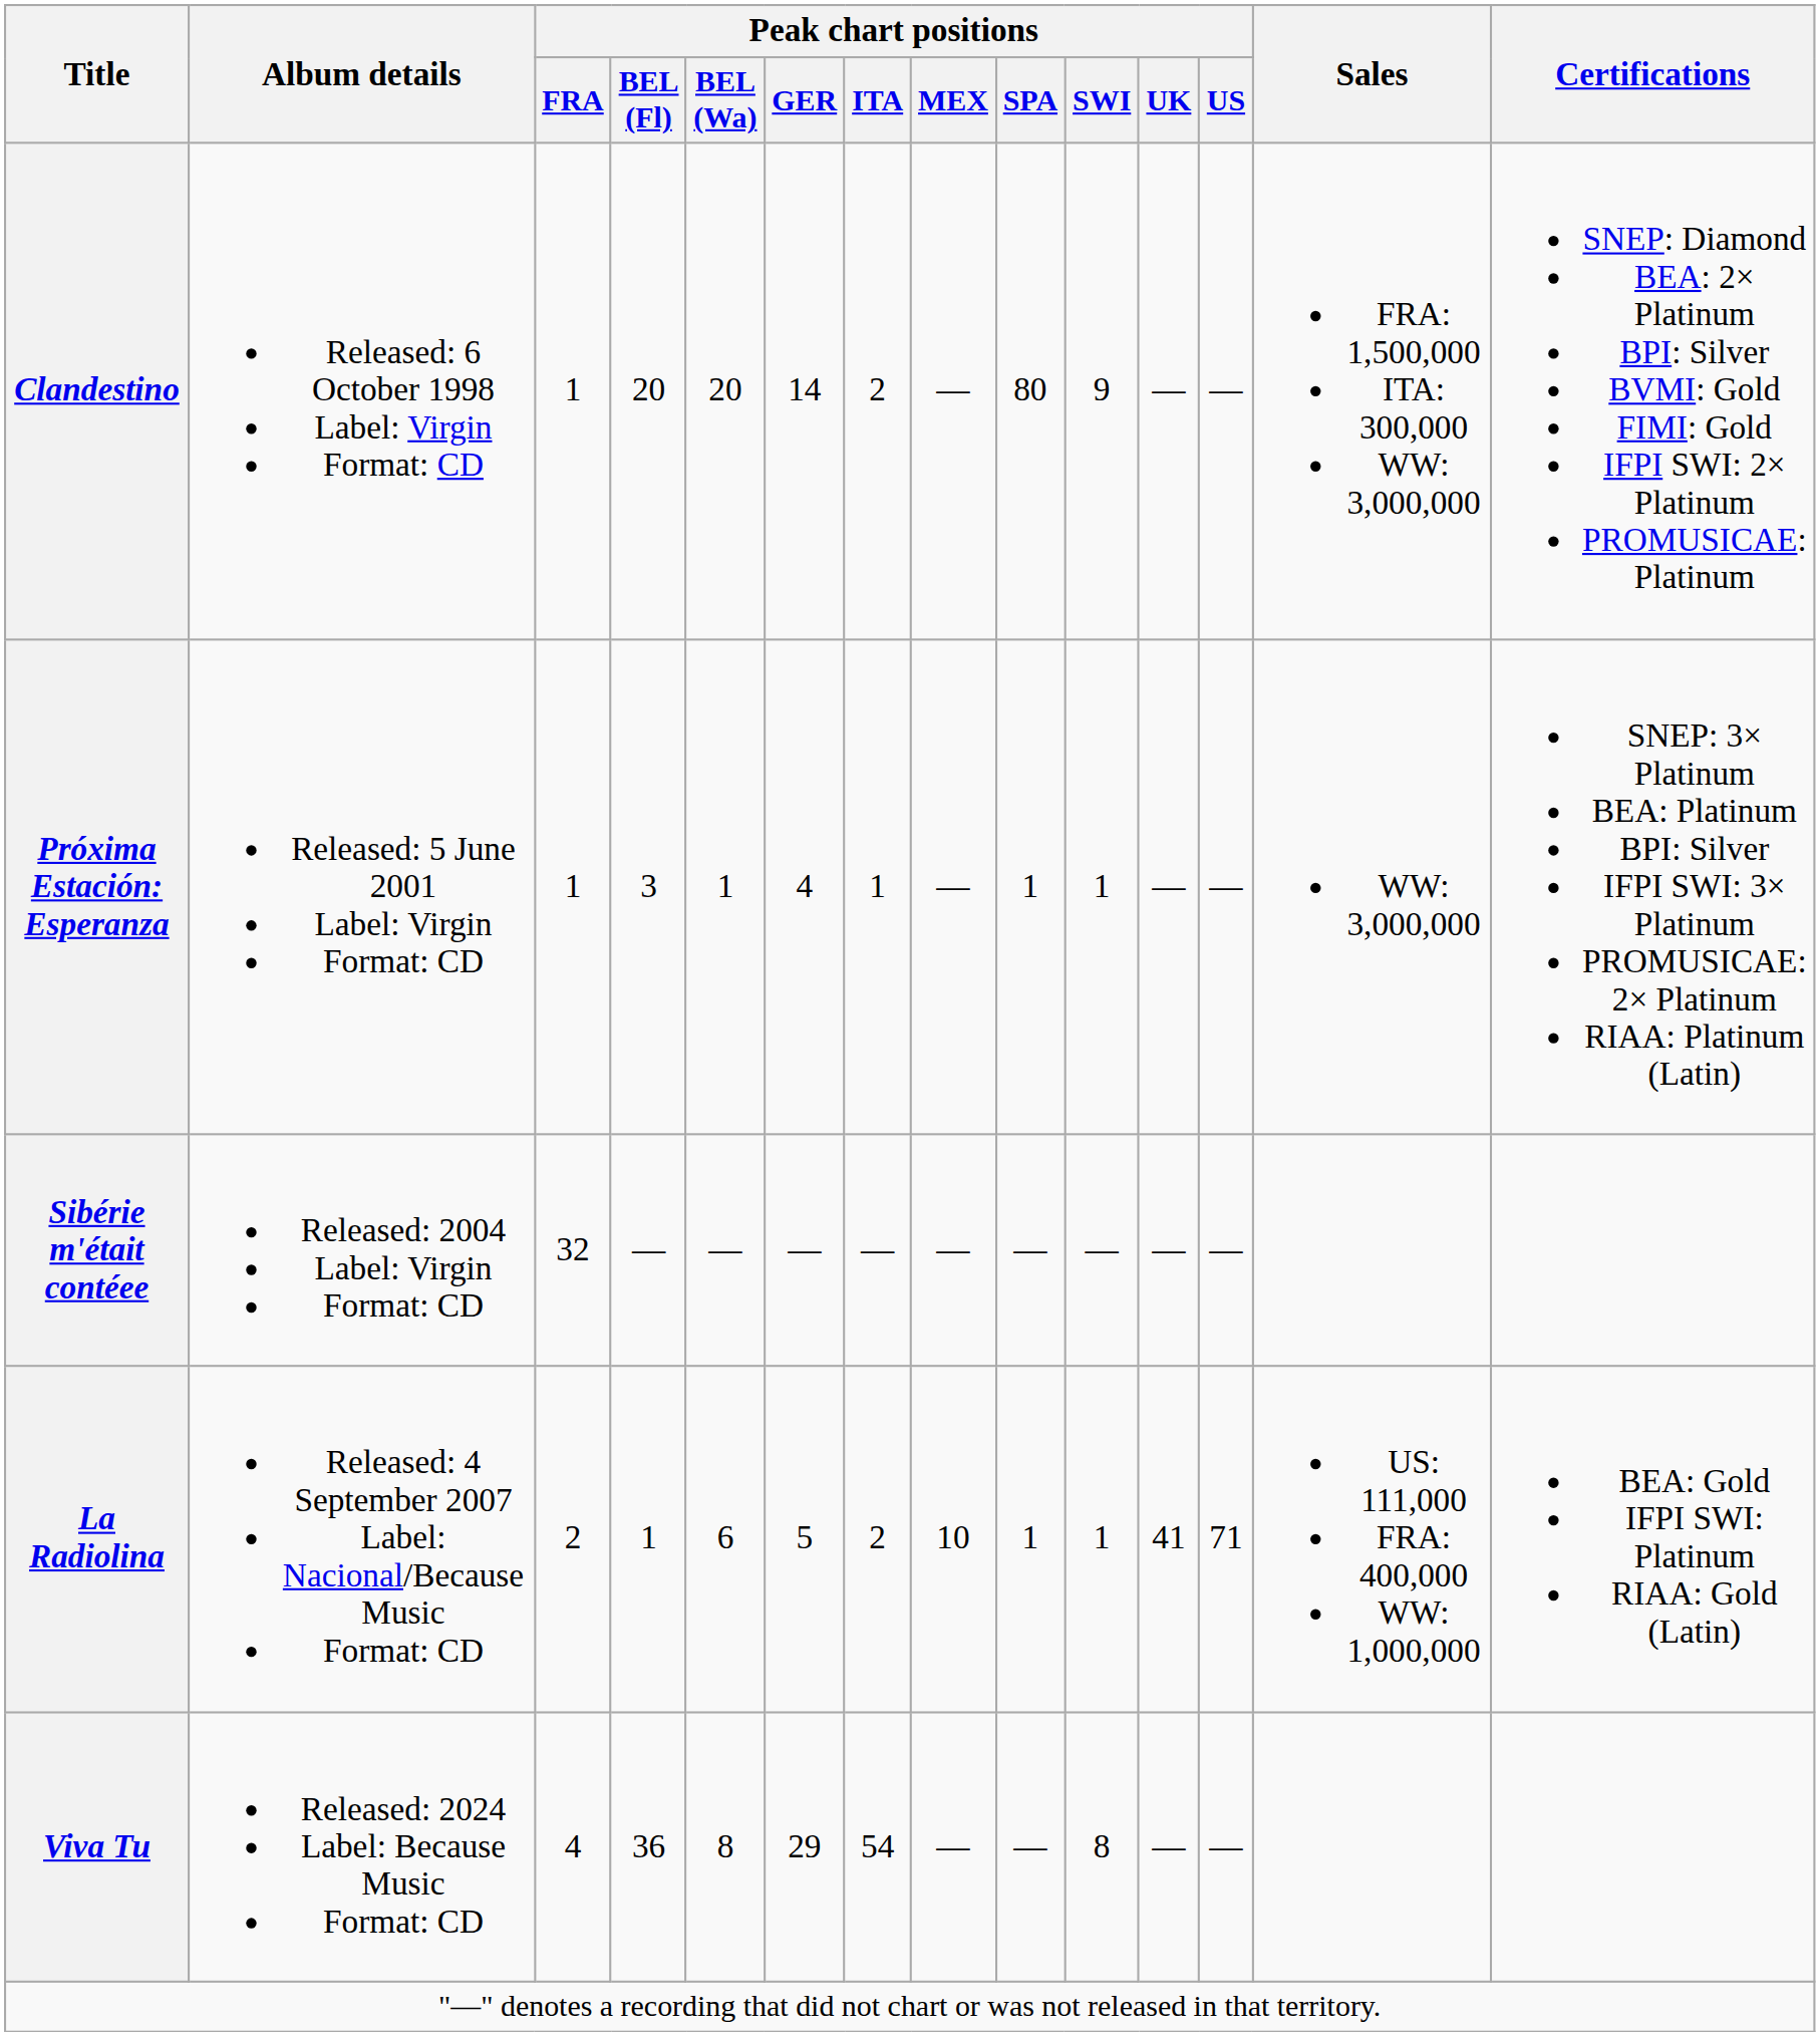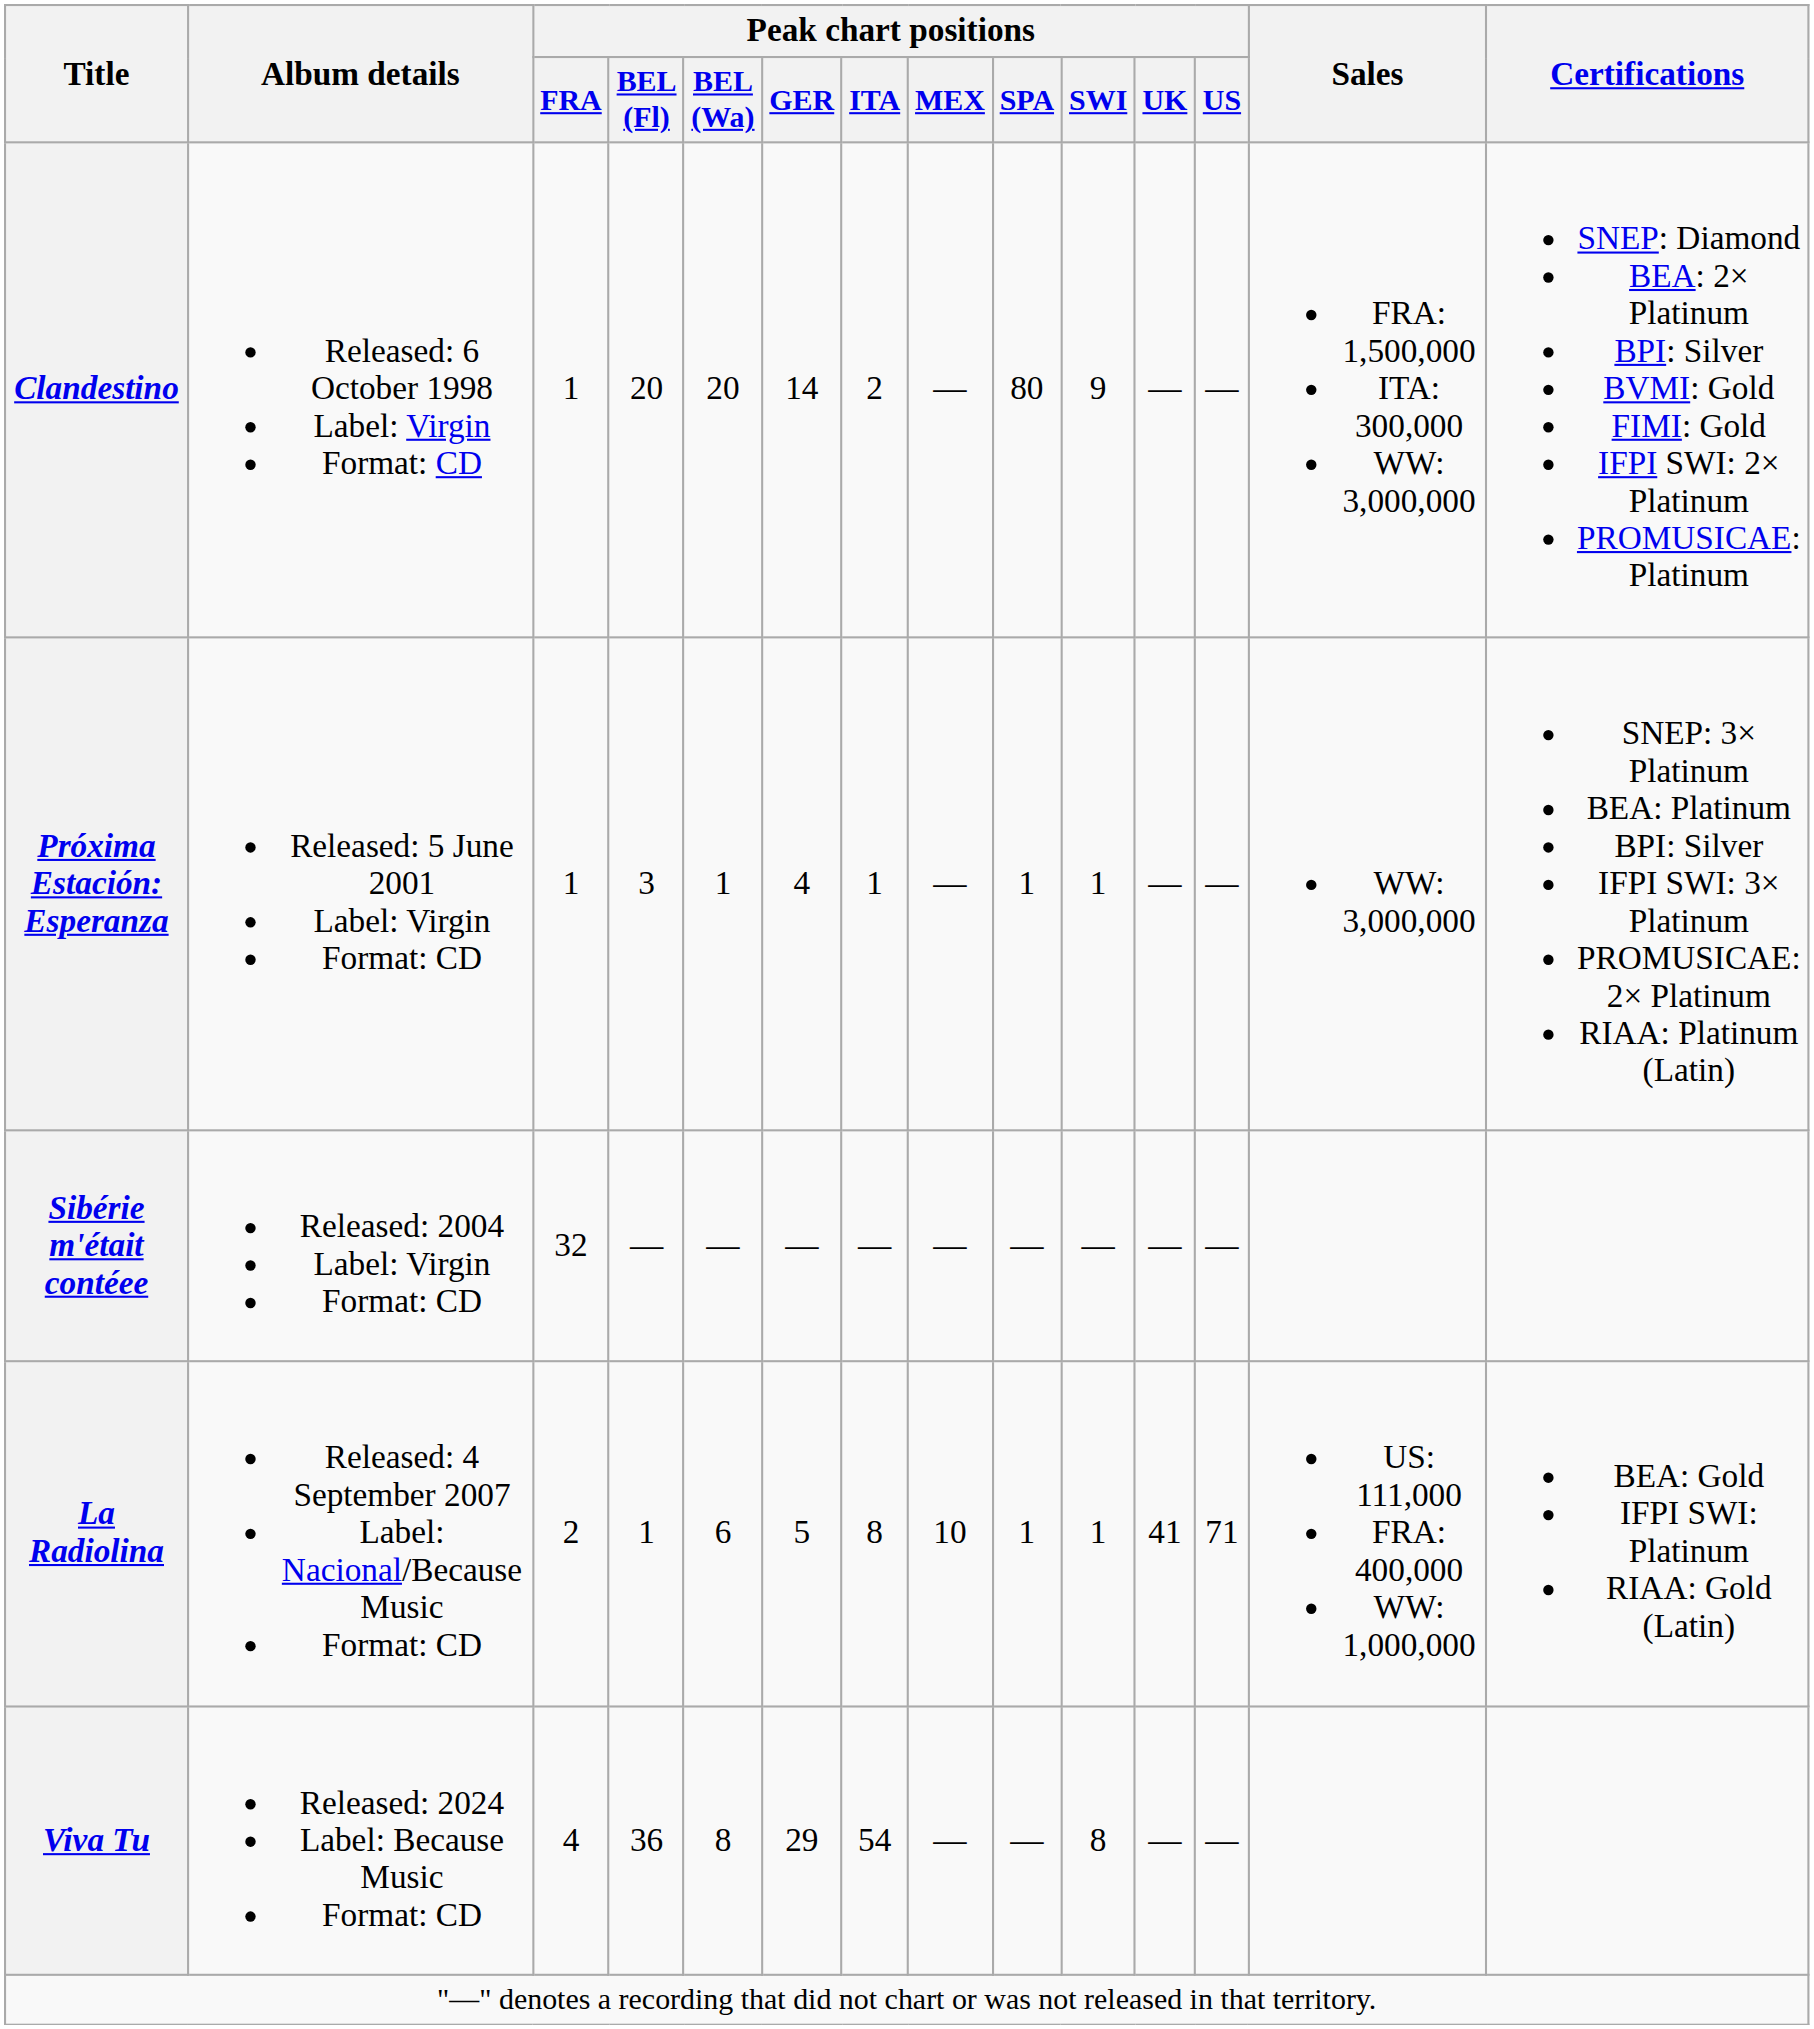La Radiolina | Peak chart positions / ITA: 2 -> 8
